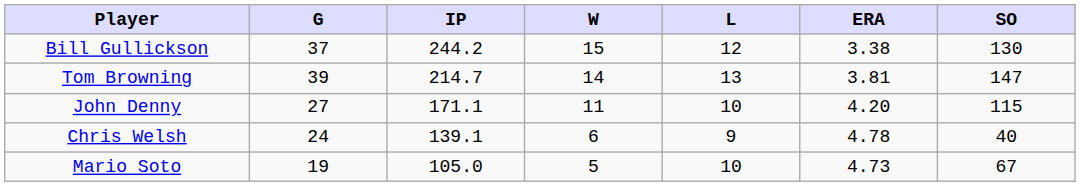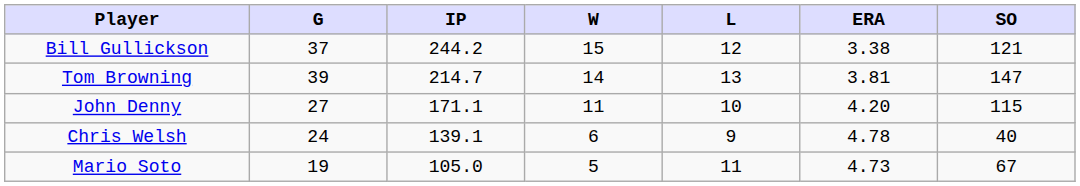Bill Gullickson | SO: 130 -> 121
Mario Soto | L: 10 -> 11
